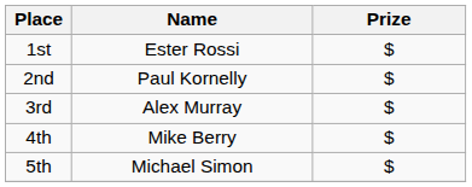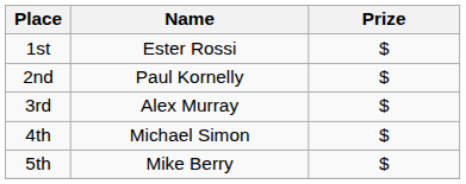4th | Name: Mike Berry -> Michael Simon
5th | Name: Michael Simon -> Mike Berry
